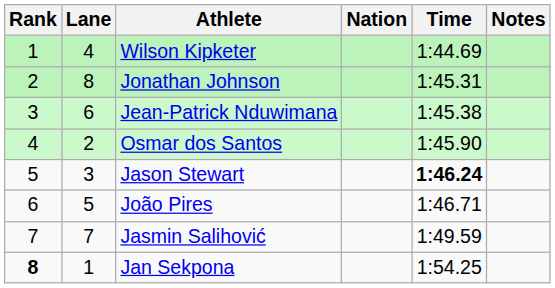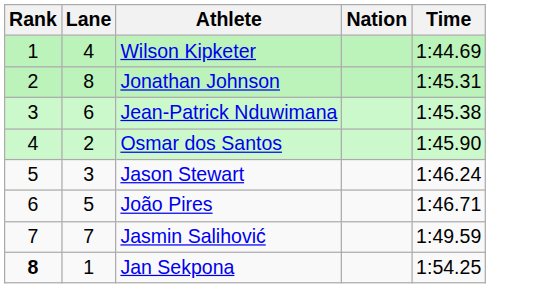- column: Notes
Jason Stewart | Time: bold -> normal
